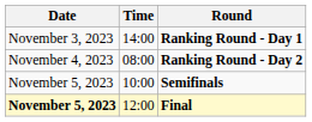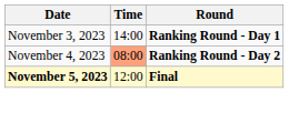Ranking Round - Day 2 | Time: no background -> lightsalmon background
- row: November 5, 2023 | 10:00 | Semifinals
